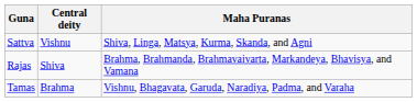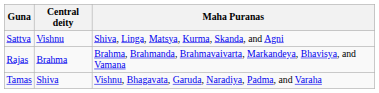Rajas | Central deity: Shiva -> Brahma
Tamas | Central deity: Brahma -> Shiva
